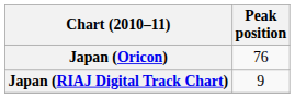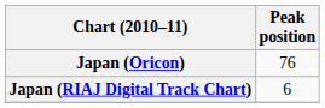Japan (RIAJ Digital Track Chart) | Peak position: 9 -> 6
